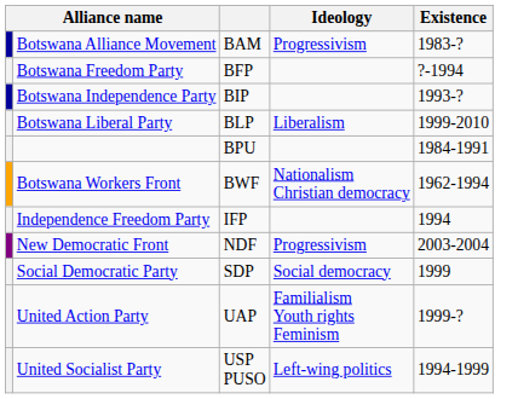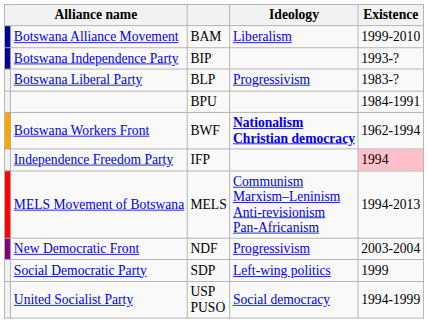Botswana Alliance Movement | Ideology: Progressivism -> Liberalism
Botswana Alliance Movement | Existence: 1983-? -> 1999-2010
- row: Botswana Freedom Party | BFP | ?-1994
Botswana Liberal Party | Ideology: Liberalism -> Progressivism
Botswana Liberal Party | Existence: 1999-2010 -> 1983-?
Botswana Workers Front | Ideology: normal -> bold
Independence Freedom Party | Existence: no background -> pink background
+ row: MELS Movement of Botswana | MELS | Communism Marxism–Leninism Anti-revisionism Pan-Africanism | 1994-2013
Social Democratic Party | Ideology: Social democracy -> Left-wing politics
- row: United Action Party | UAP | Familialism Youth rights Feminism | 1999-?
United Socialist Party | Ideology: Left-wing politics -> Social democracy
